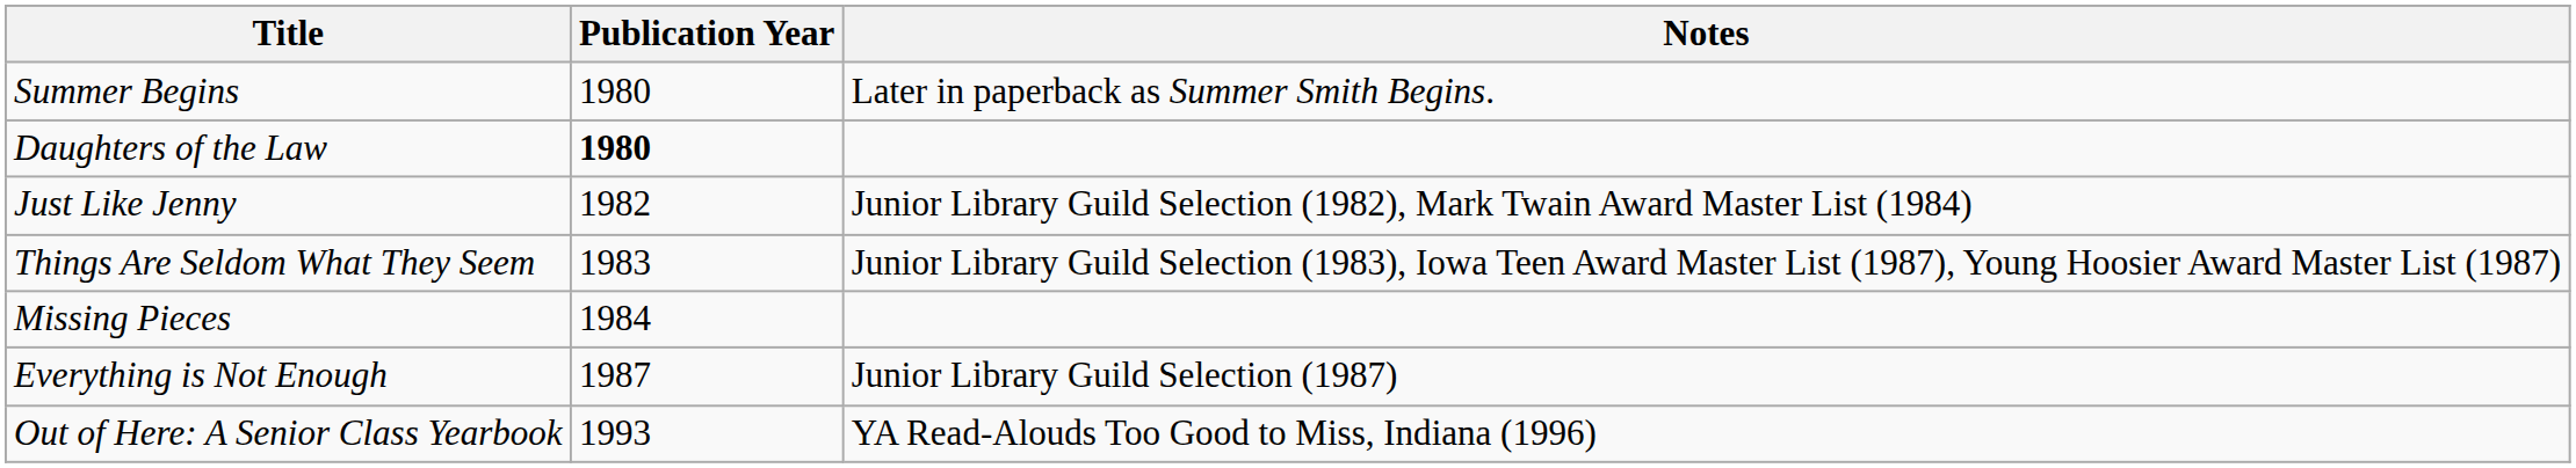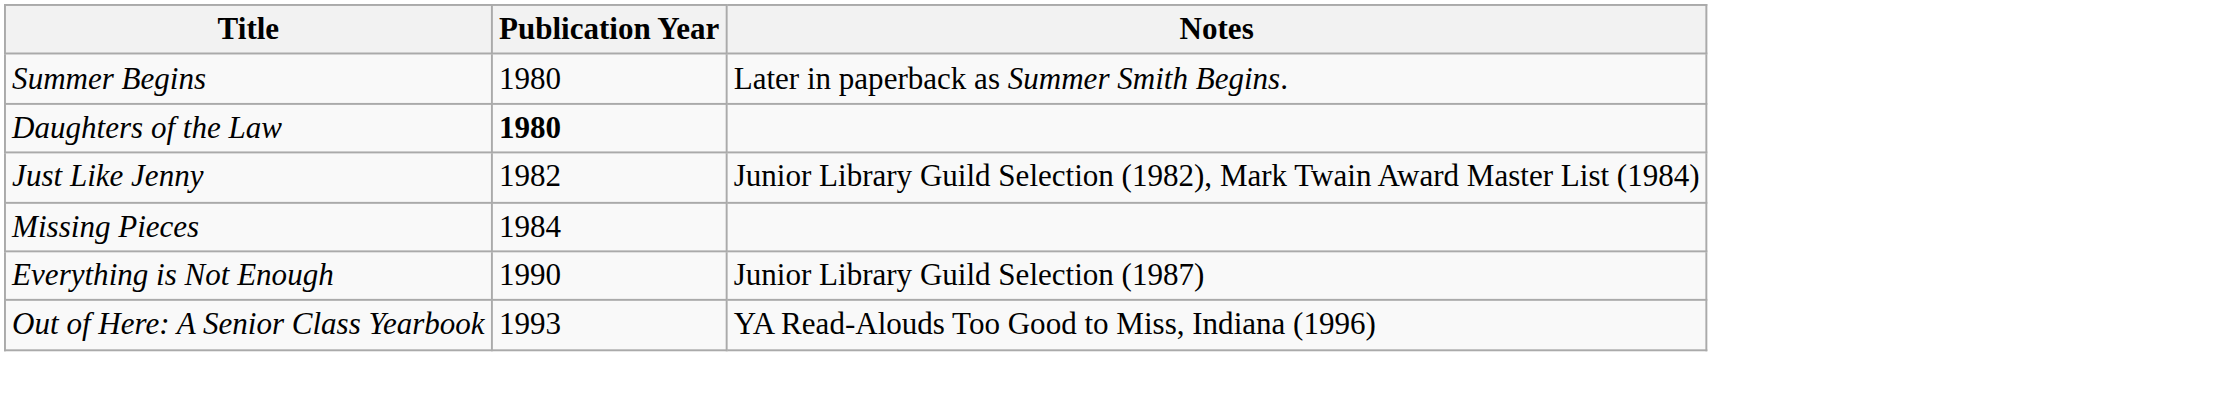- row: Things Are Seldom What They Seem | 1983 | Junior Library Guild Selection (1983), Iowa Teen Award Master List (1987), Young Hoosier Award Master List (1987)
Everything is Not Enough | Publication Year: 1987 -> 1990
